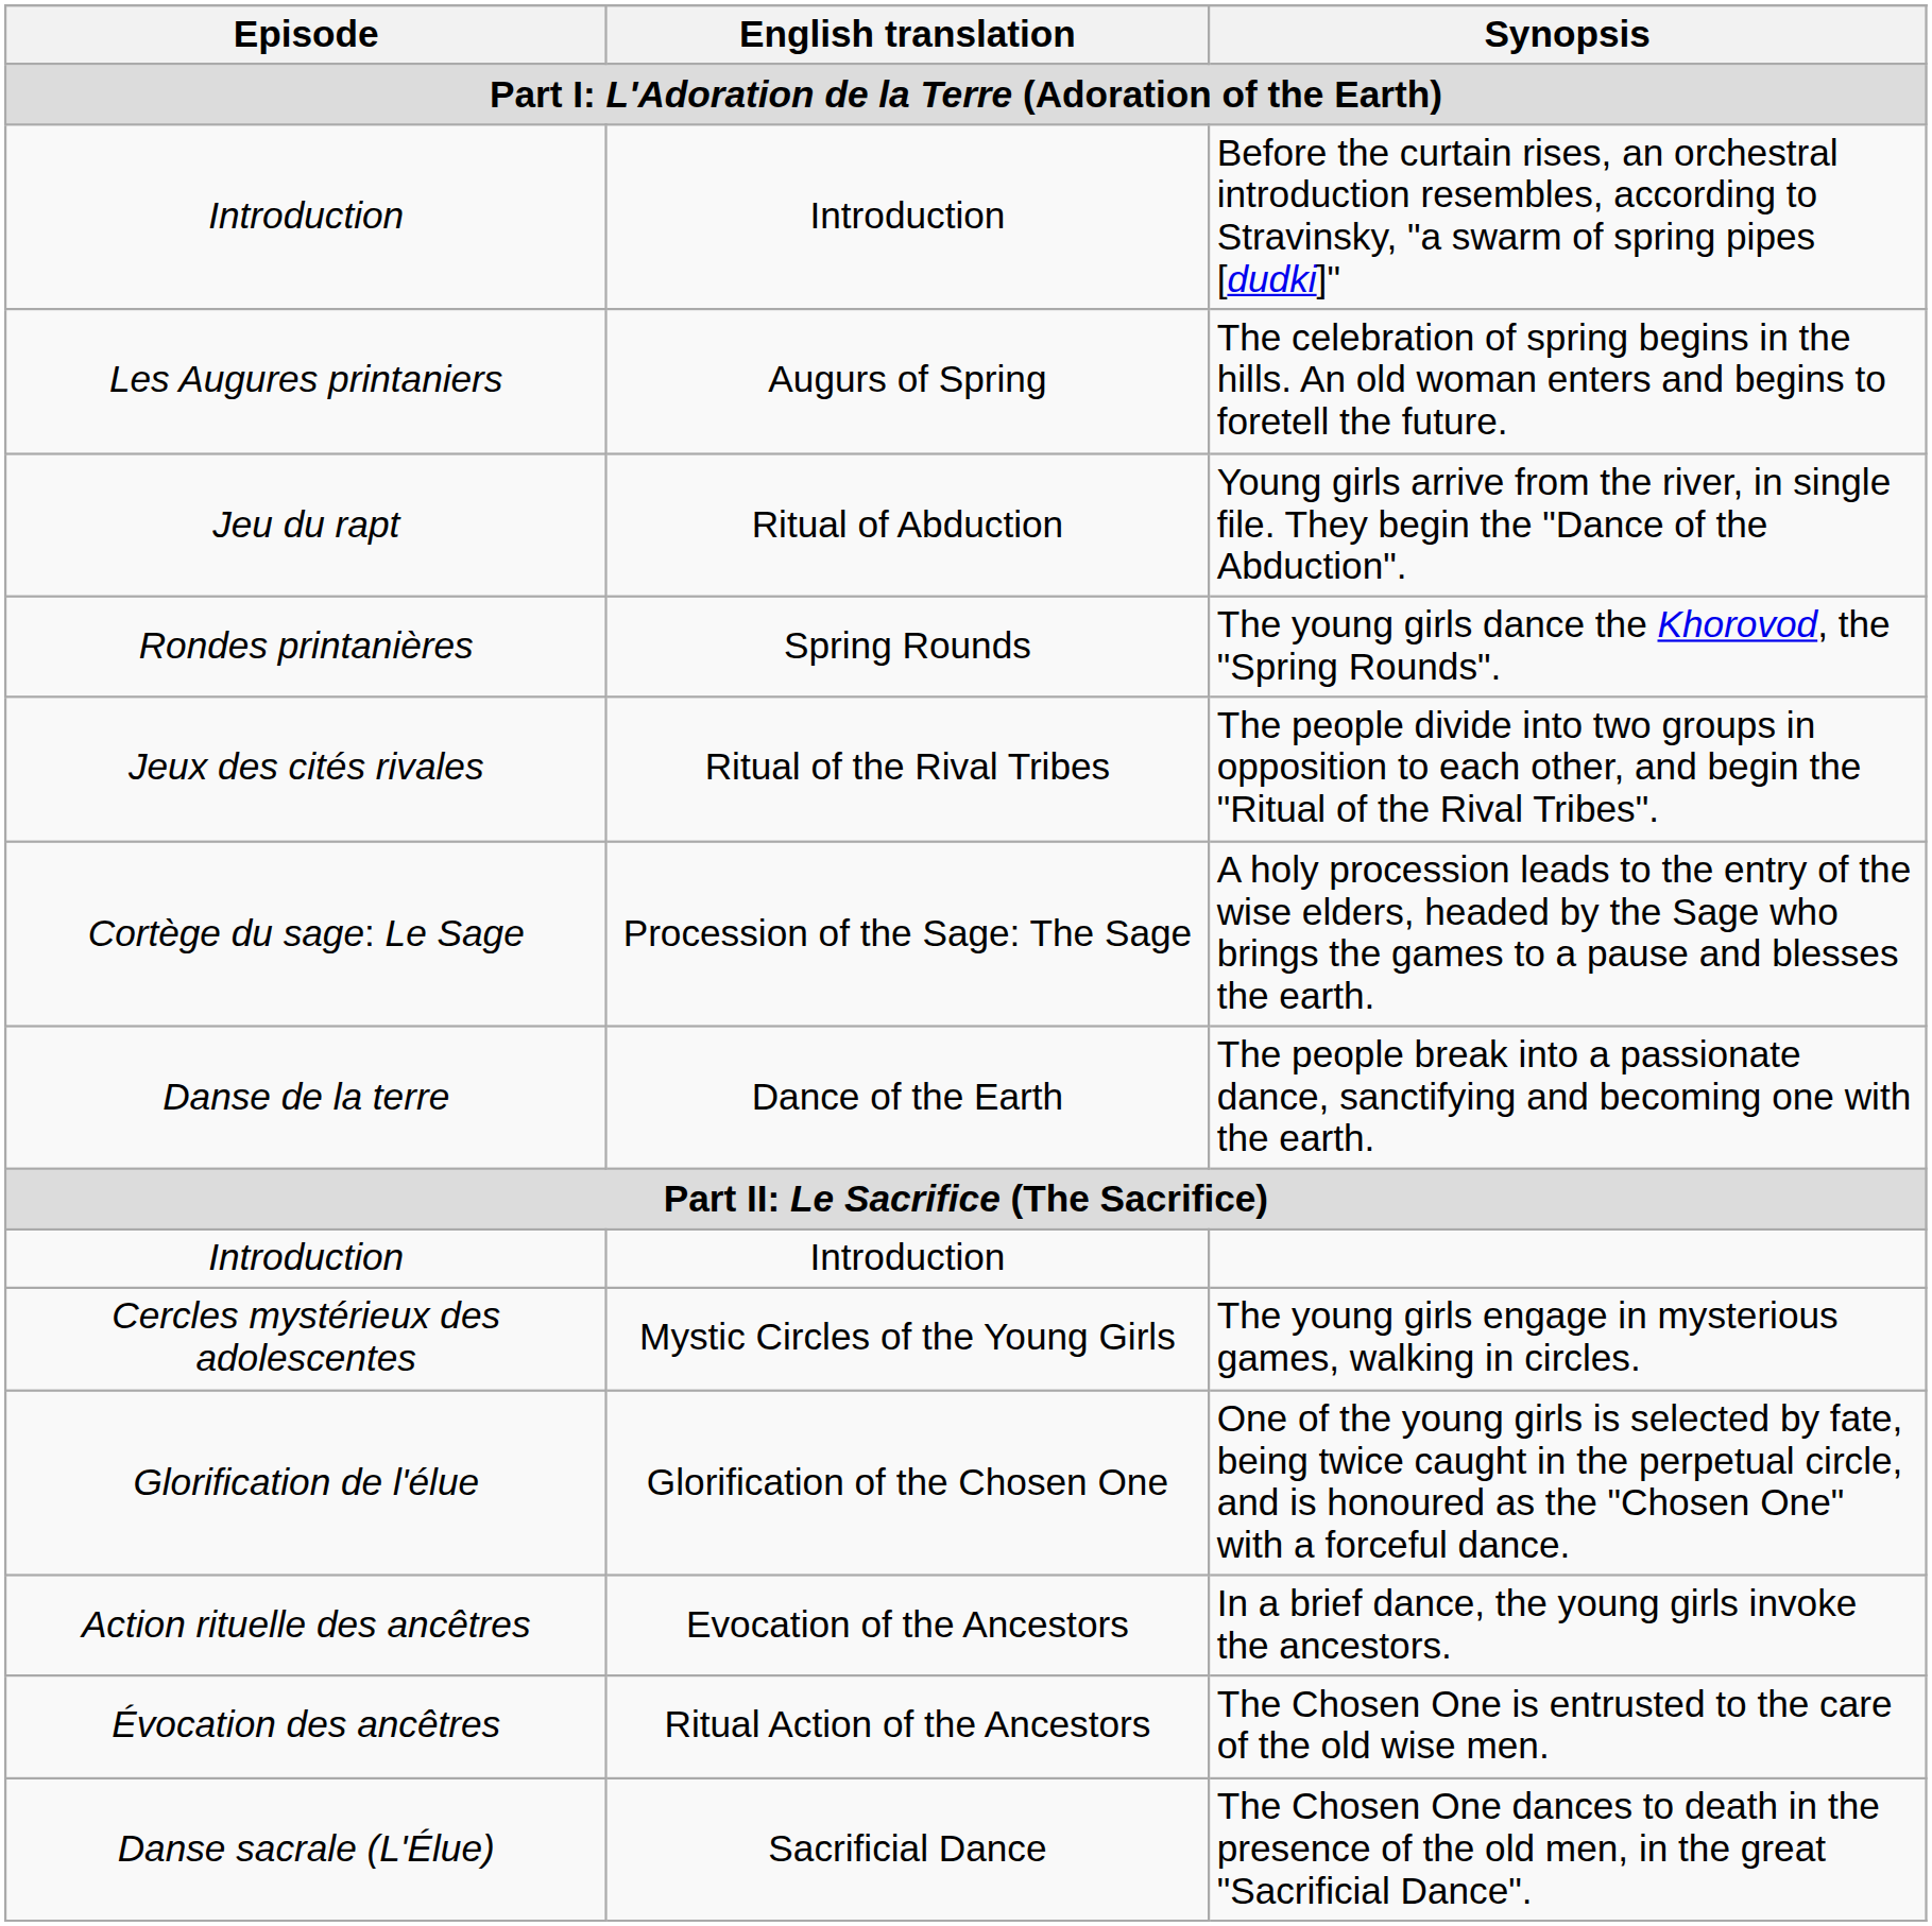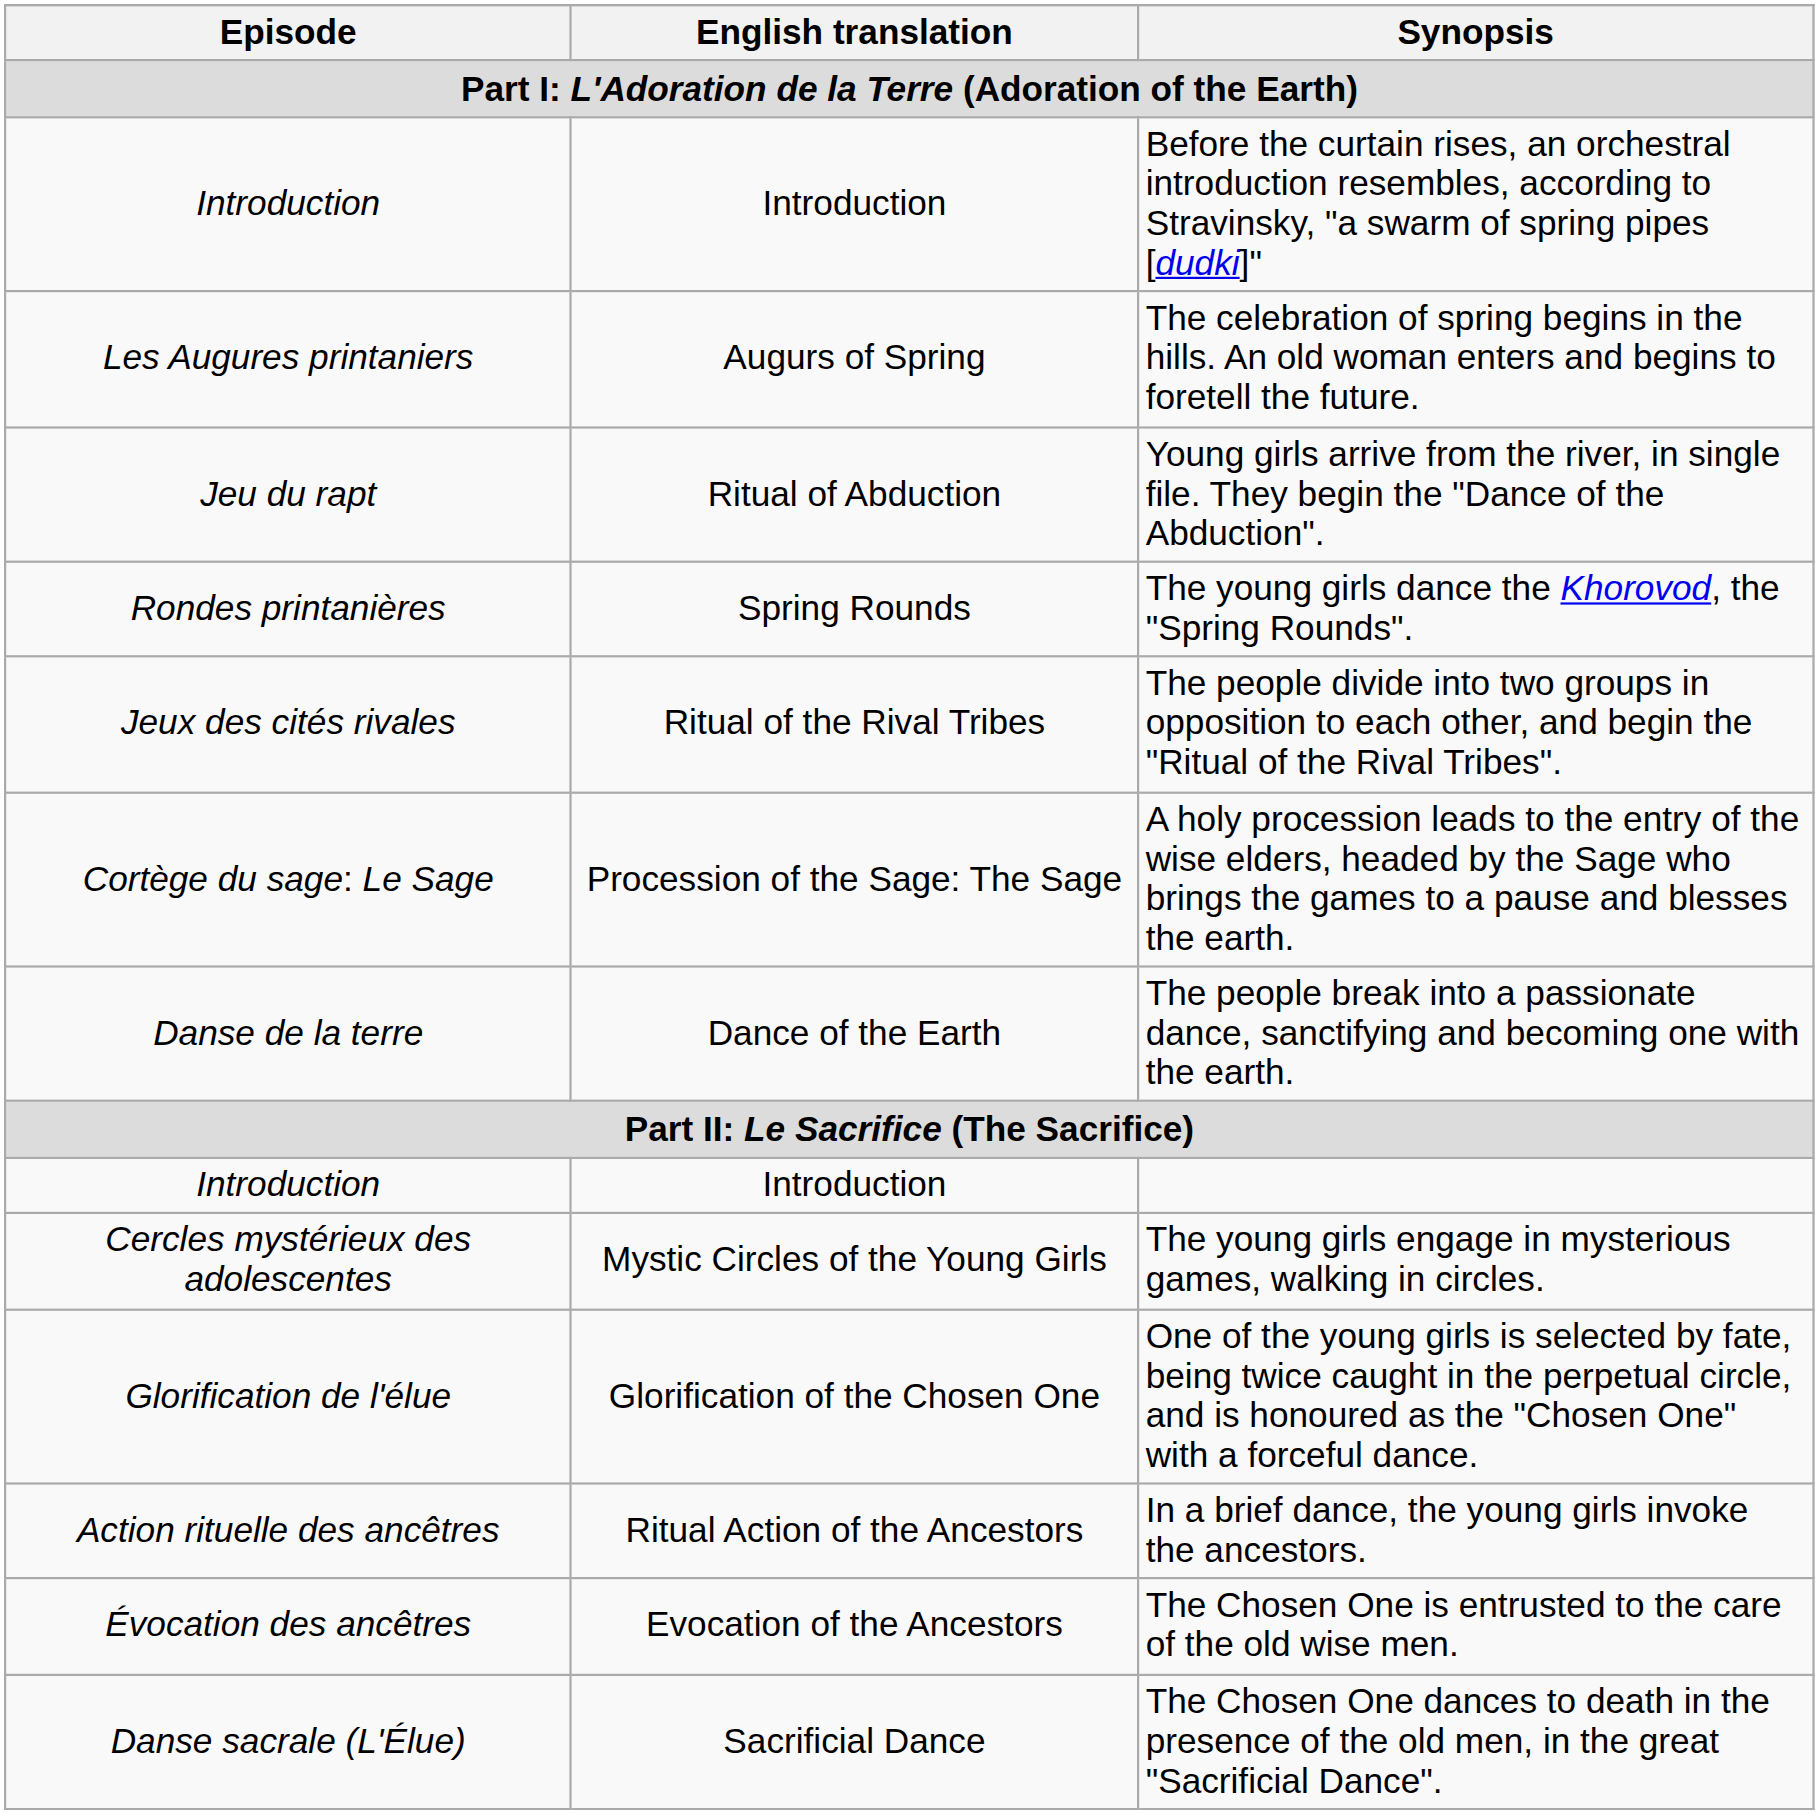In a brief dance, the young girls invoke the ancestors. | English translation: Evocation of the Ancestors -> Ritual Action of the Ancestors
The Chosen One is entrusted to the care of the old wise men. | English translation: Ritual Action of the Ancestors -> Evocation of the Ancestors
